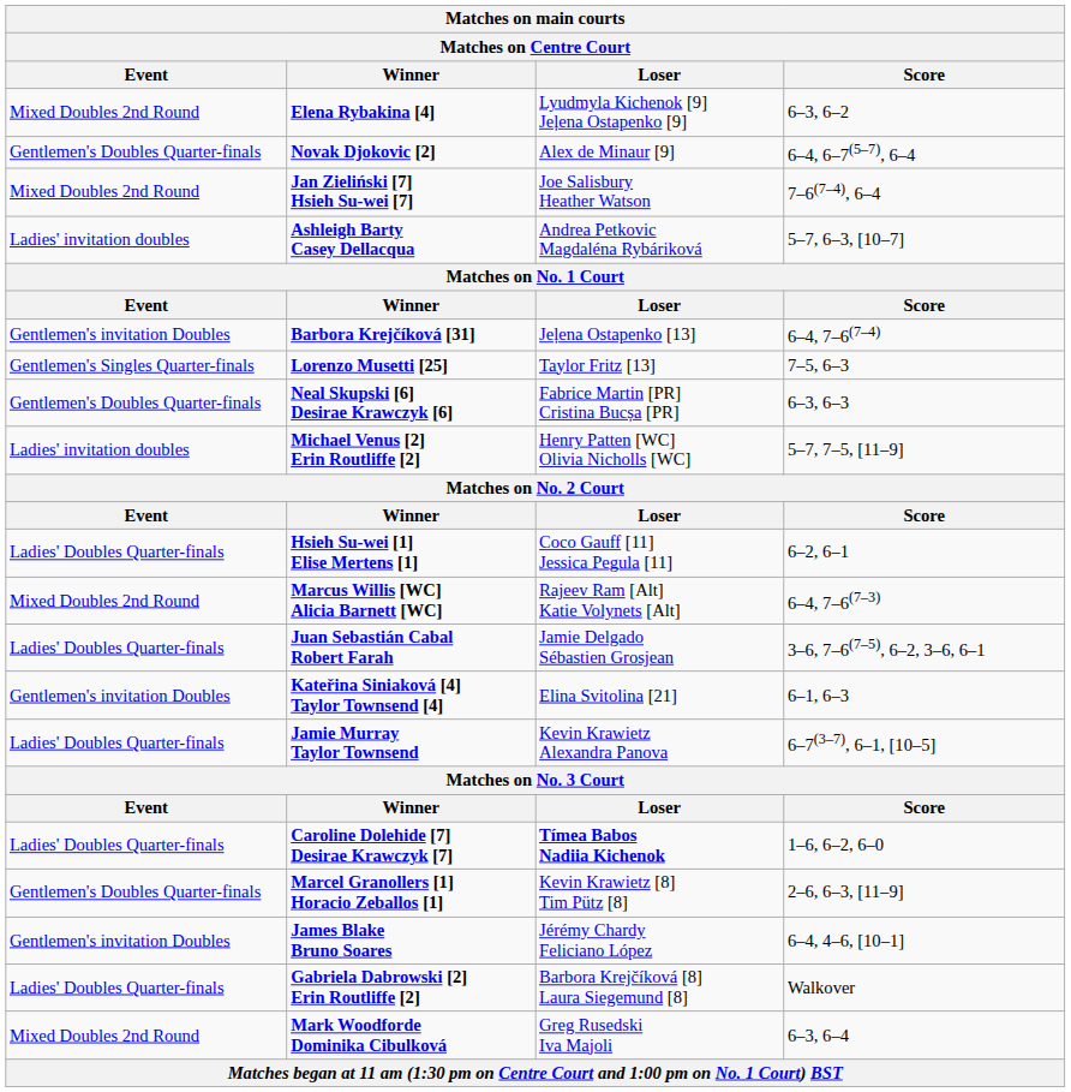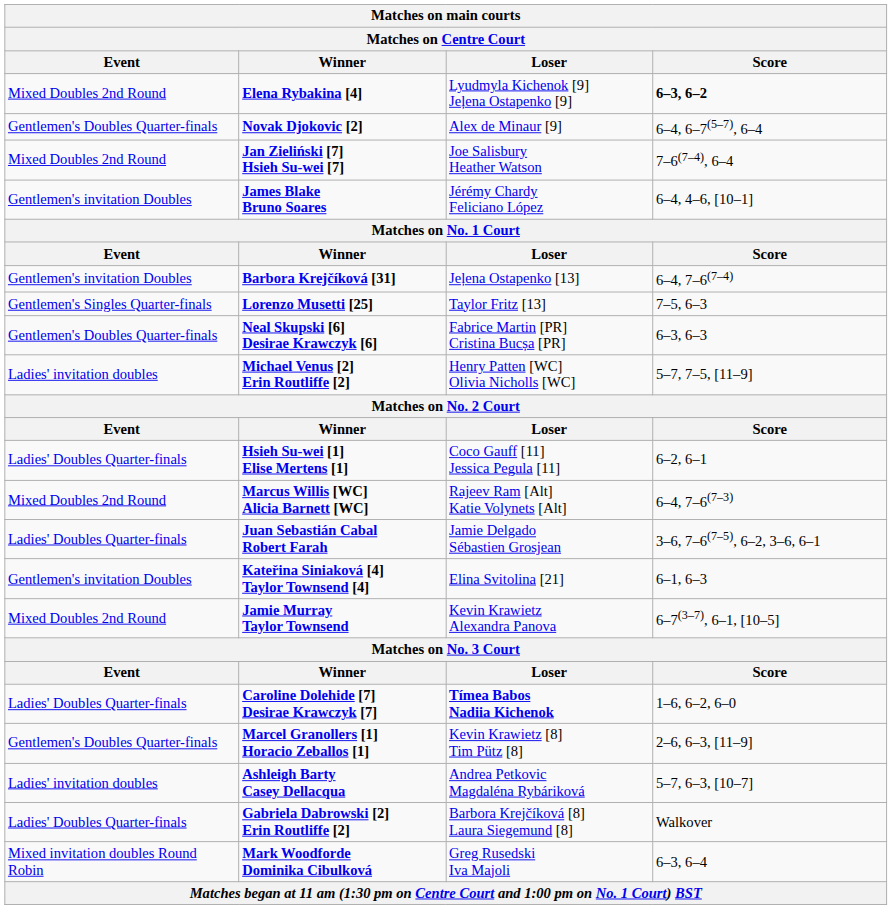Elena Rybakina [4] | Score: normal -> bold
rows swapped: Ashleigh Barty Casey Dellacqua <-> James Blake Bruno Soares
Jamie Murray Taylor Townsend | Event: Ladies' Doubles Quarter-finals -> Mixed Doubles 2nd Round
Mark Woodforde Dominika Cibulková | Event: Mixed Doubles 2nd Round -> Mixed invitation doubles Round Robin
